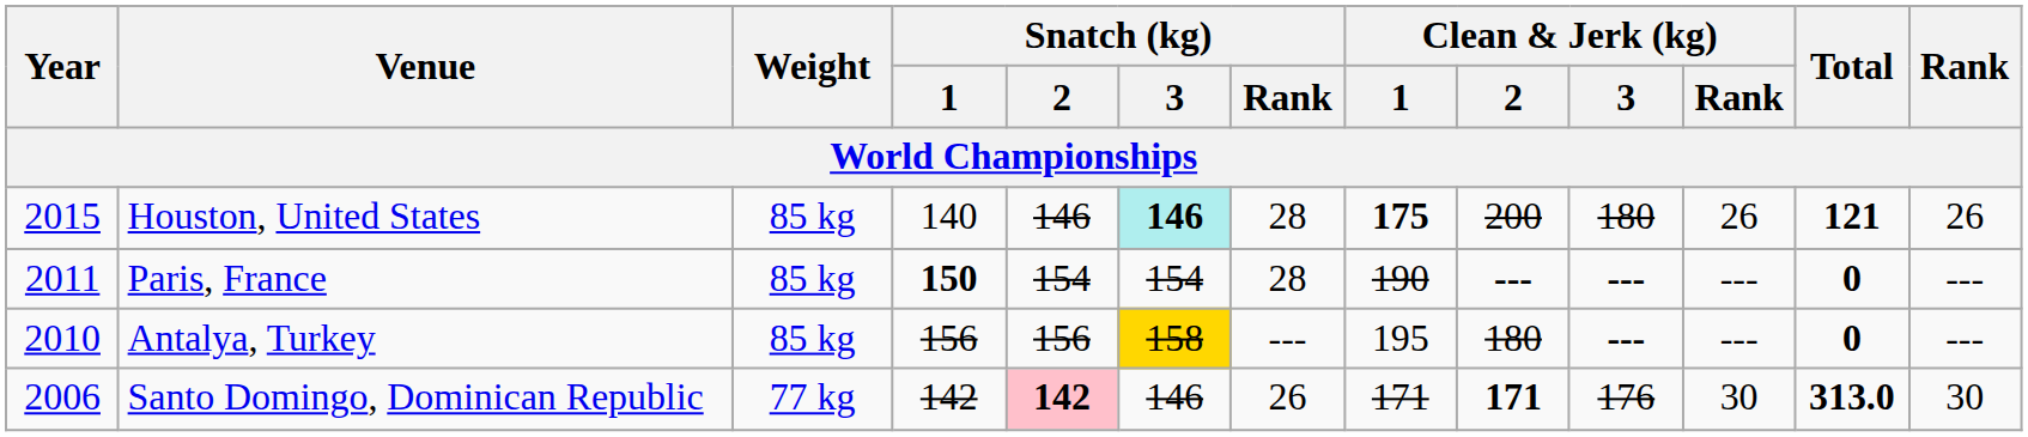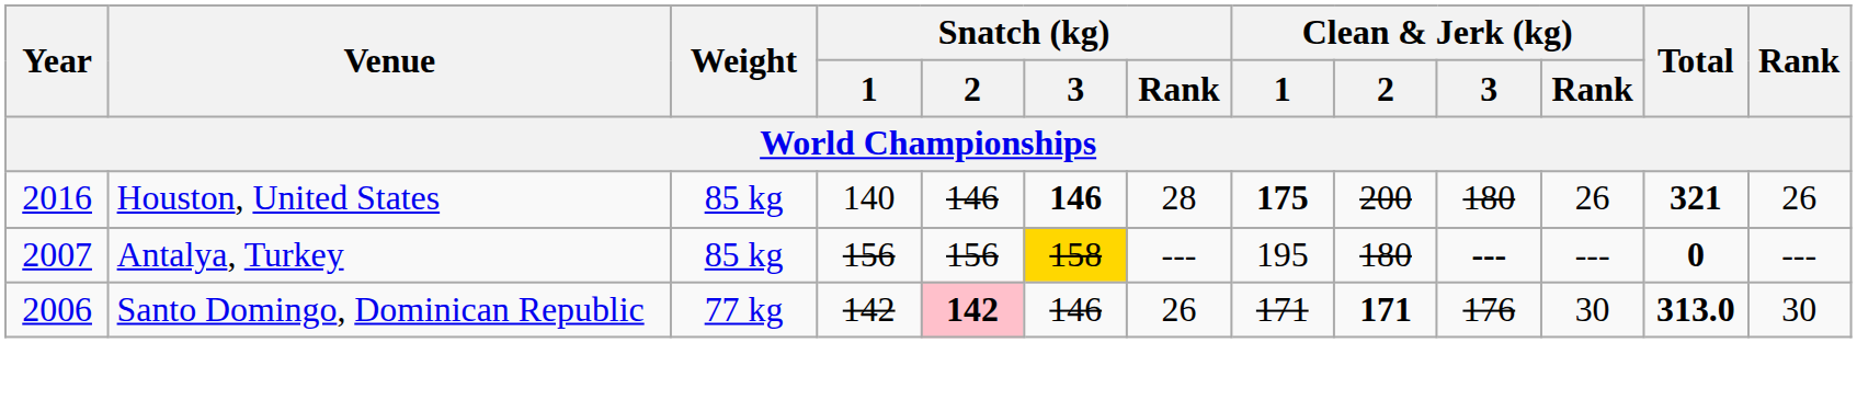Houston, United States | Year: 2015 -> 2016
Houston, United States | Snatch (kg) / 3: paleturquoise background -> no background
Houston, United States | Total: 121 -> 321
- row: 2011 | Paris, France | 85 kg | 150 | 154 | 154 | 28 | 190 | --- | --- | --- | 0 | ---
Antalya, Turkey | Year: 2010 -> 2007
